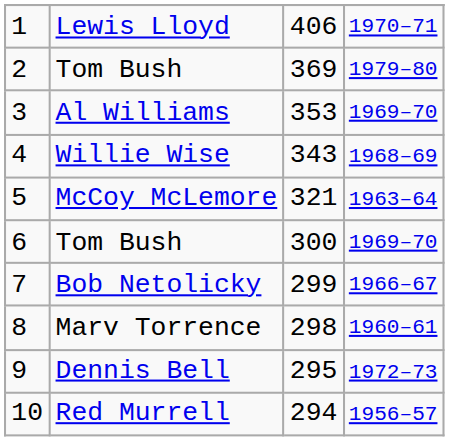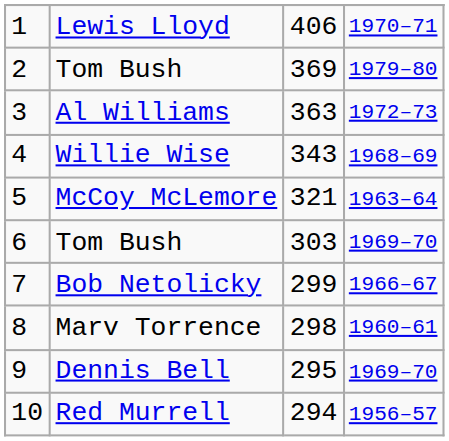Al Williams | column 3: 353 -> 363
Al Williams | column 4: 1969–70 -> 1972–73
6 / Tom Bush | column 3: 300 -> 303
Dennis Bell | column 4: 1972–73 -> 1969–70
